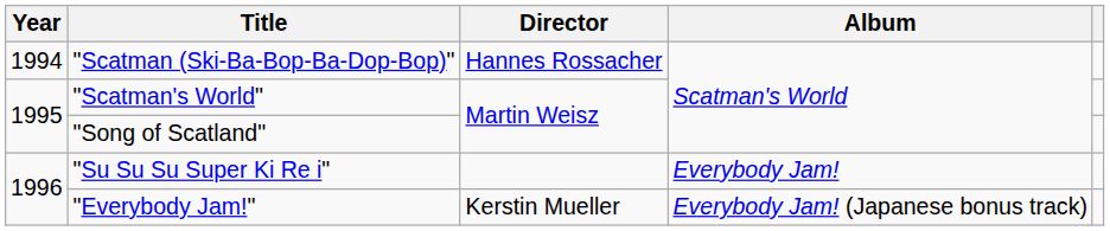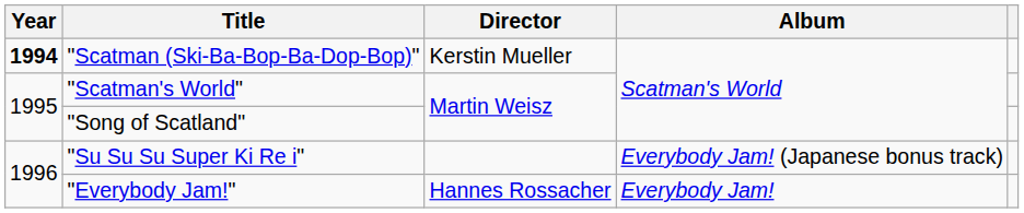"Scatman (Ski-Ba-Bop-Ba-Dop-Bop)" | Year: normal -> bold
"Scatman (Ski-Ba-Bop-Ba-Dop-Bop)" | Director: Hannes Rossacher -> Kerstin Mueller
"Su Su Su Super Ki Re i" | Album: Everybody Jam! -> Everybody Jam! (Japanese bonus track)
"Everybody Jam!" | Director: Kerstin Mueller -> Hannes Rossacher
"Everybody Jam!" | Album: Everybody Jam! (Japanese bonus track) -> Everybody Jam!
